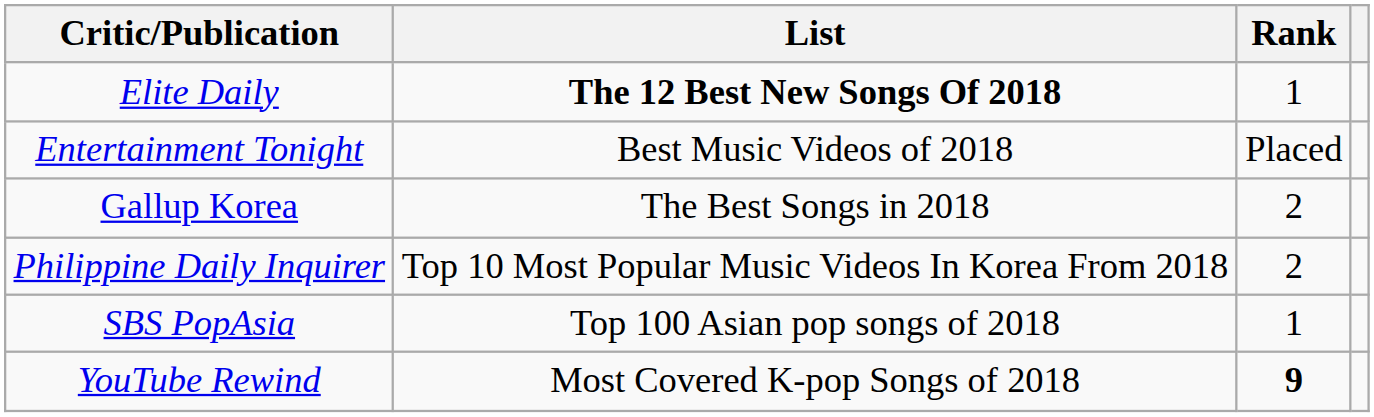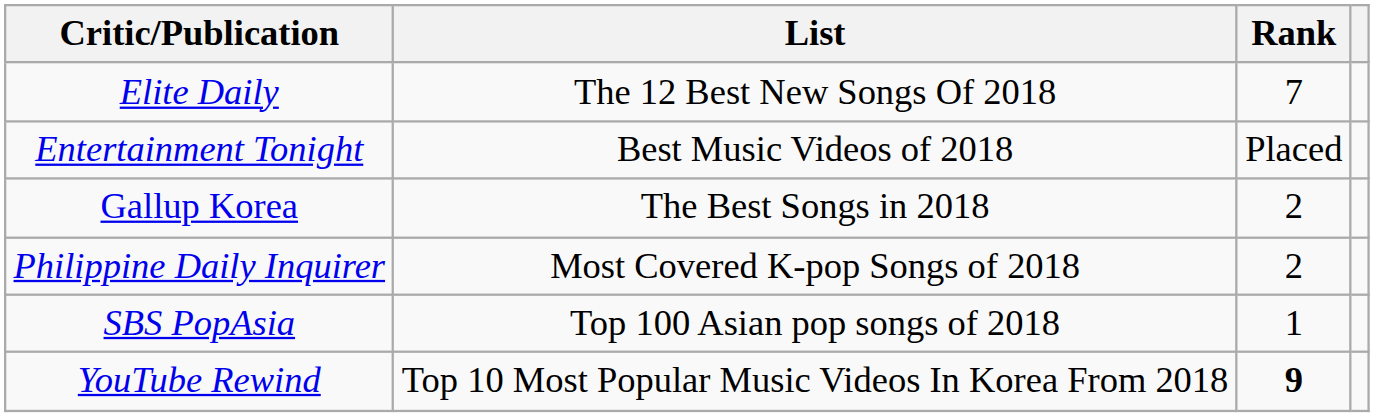Elite Daily | List: bold -> normal
Elite Daily | Rank: 1 -> 7
Philippine Daily Inquirer | List: Top 10 Most Popular Music Videos In Korea From 2018 -> Most Covered K-pop Songs of 2018
YouTube Rewind | List: Most Covered K-pop Songs of 2018 -> Top 10 Most Popular Music Videos In Korea From 2018
